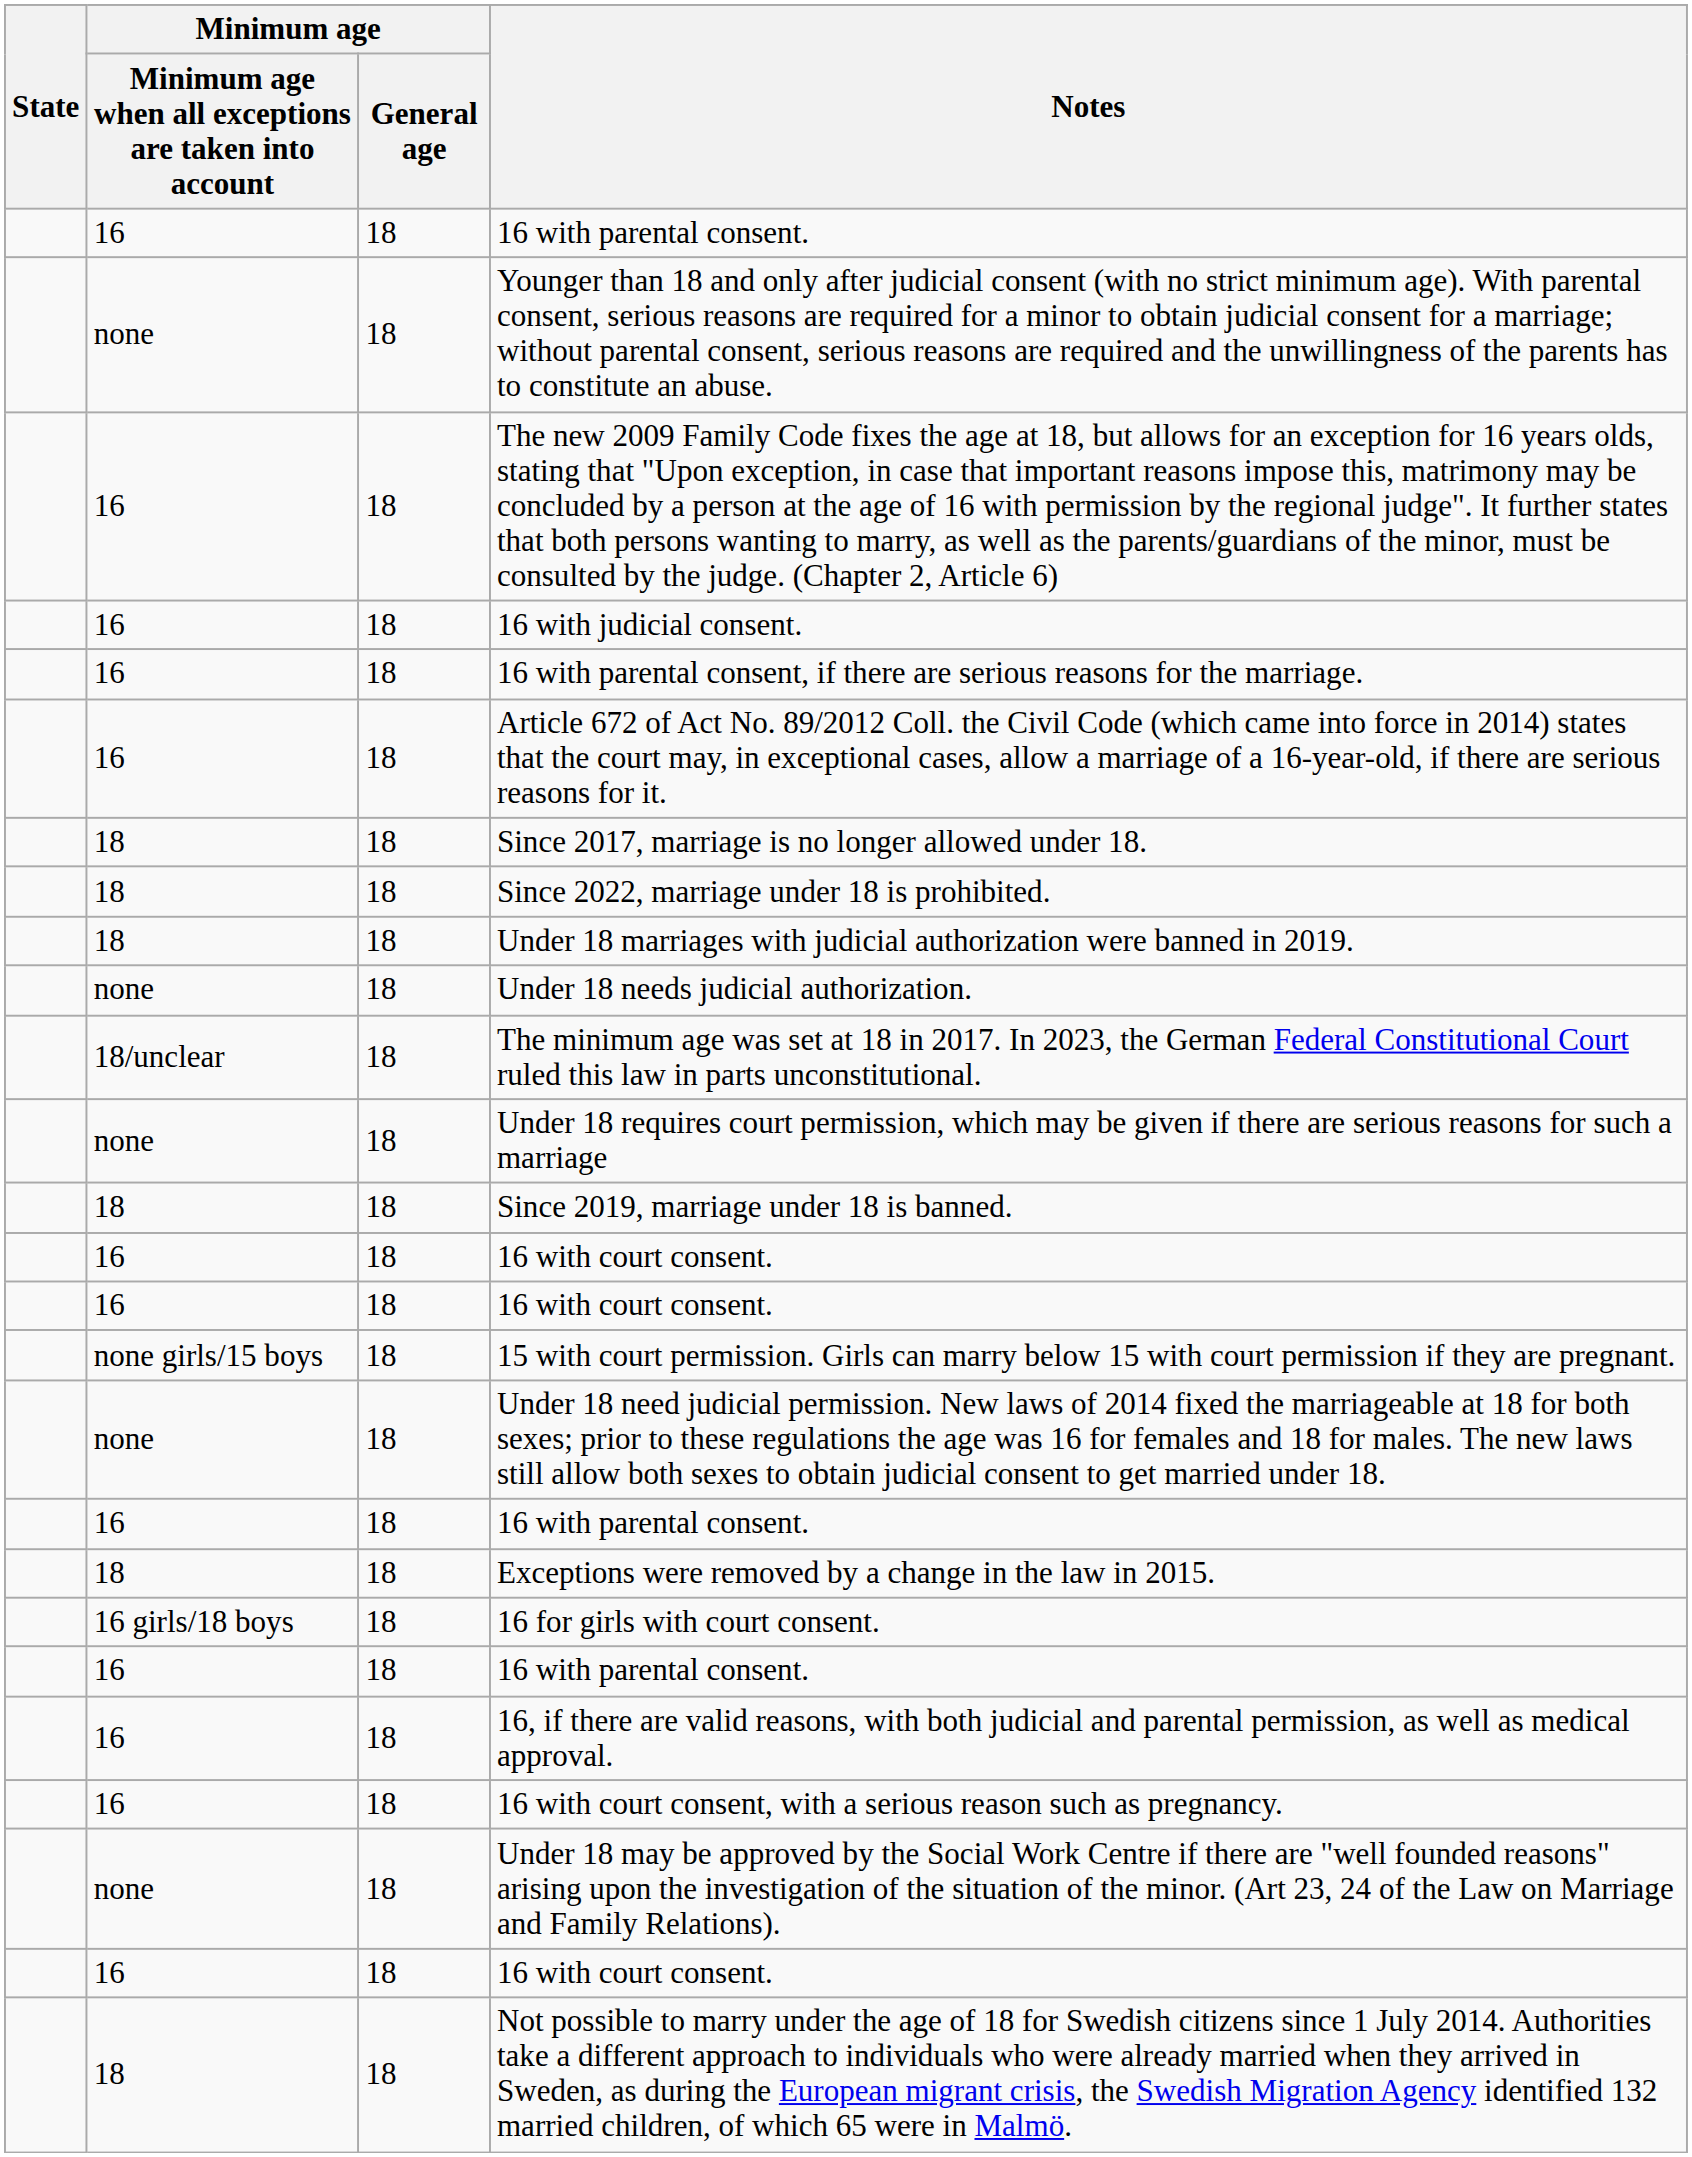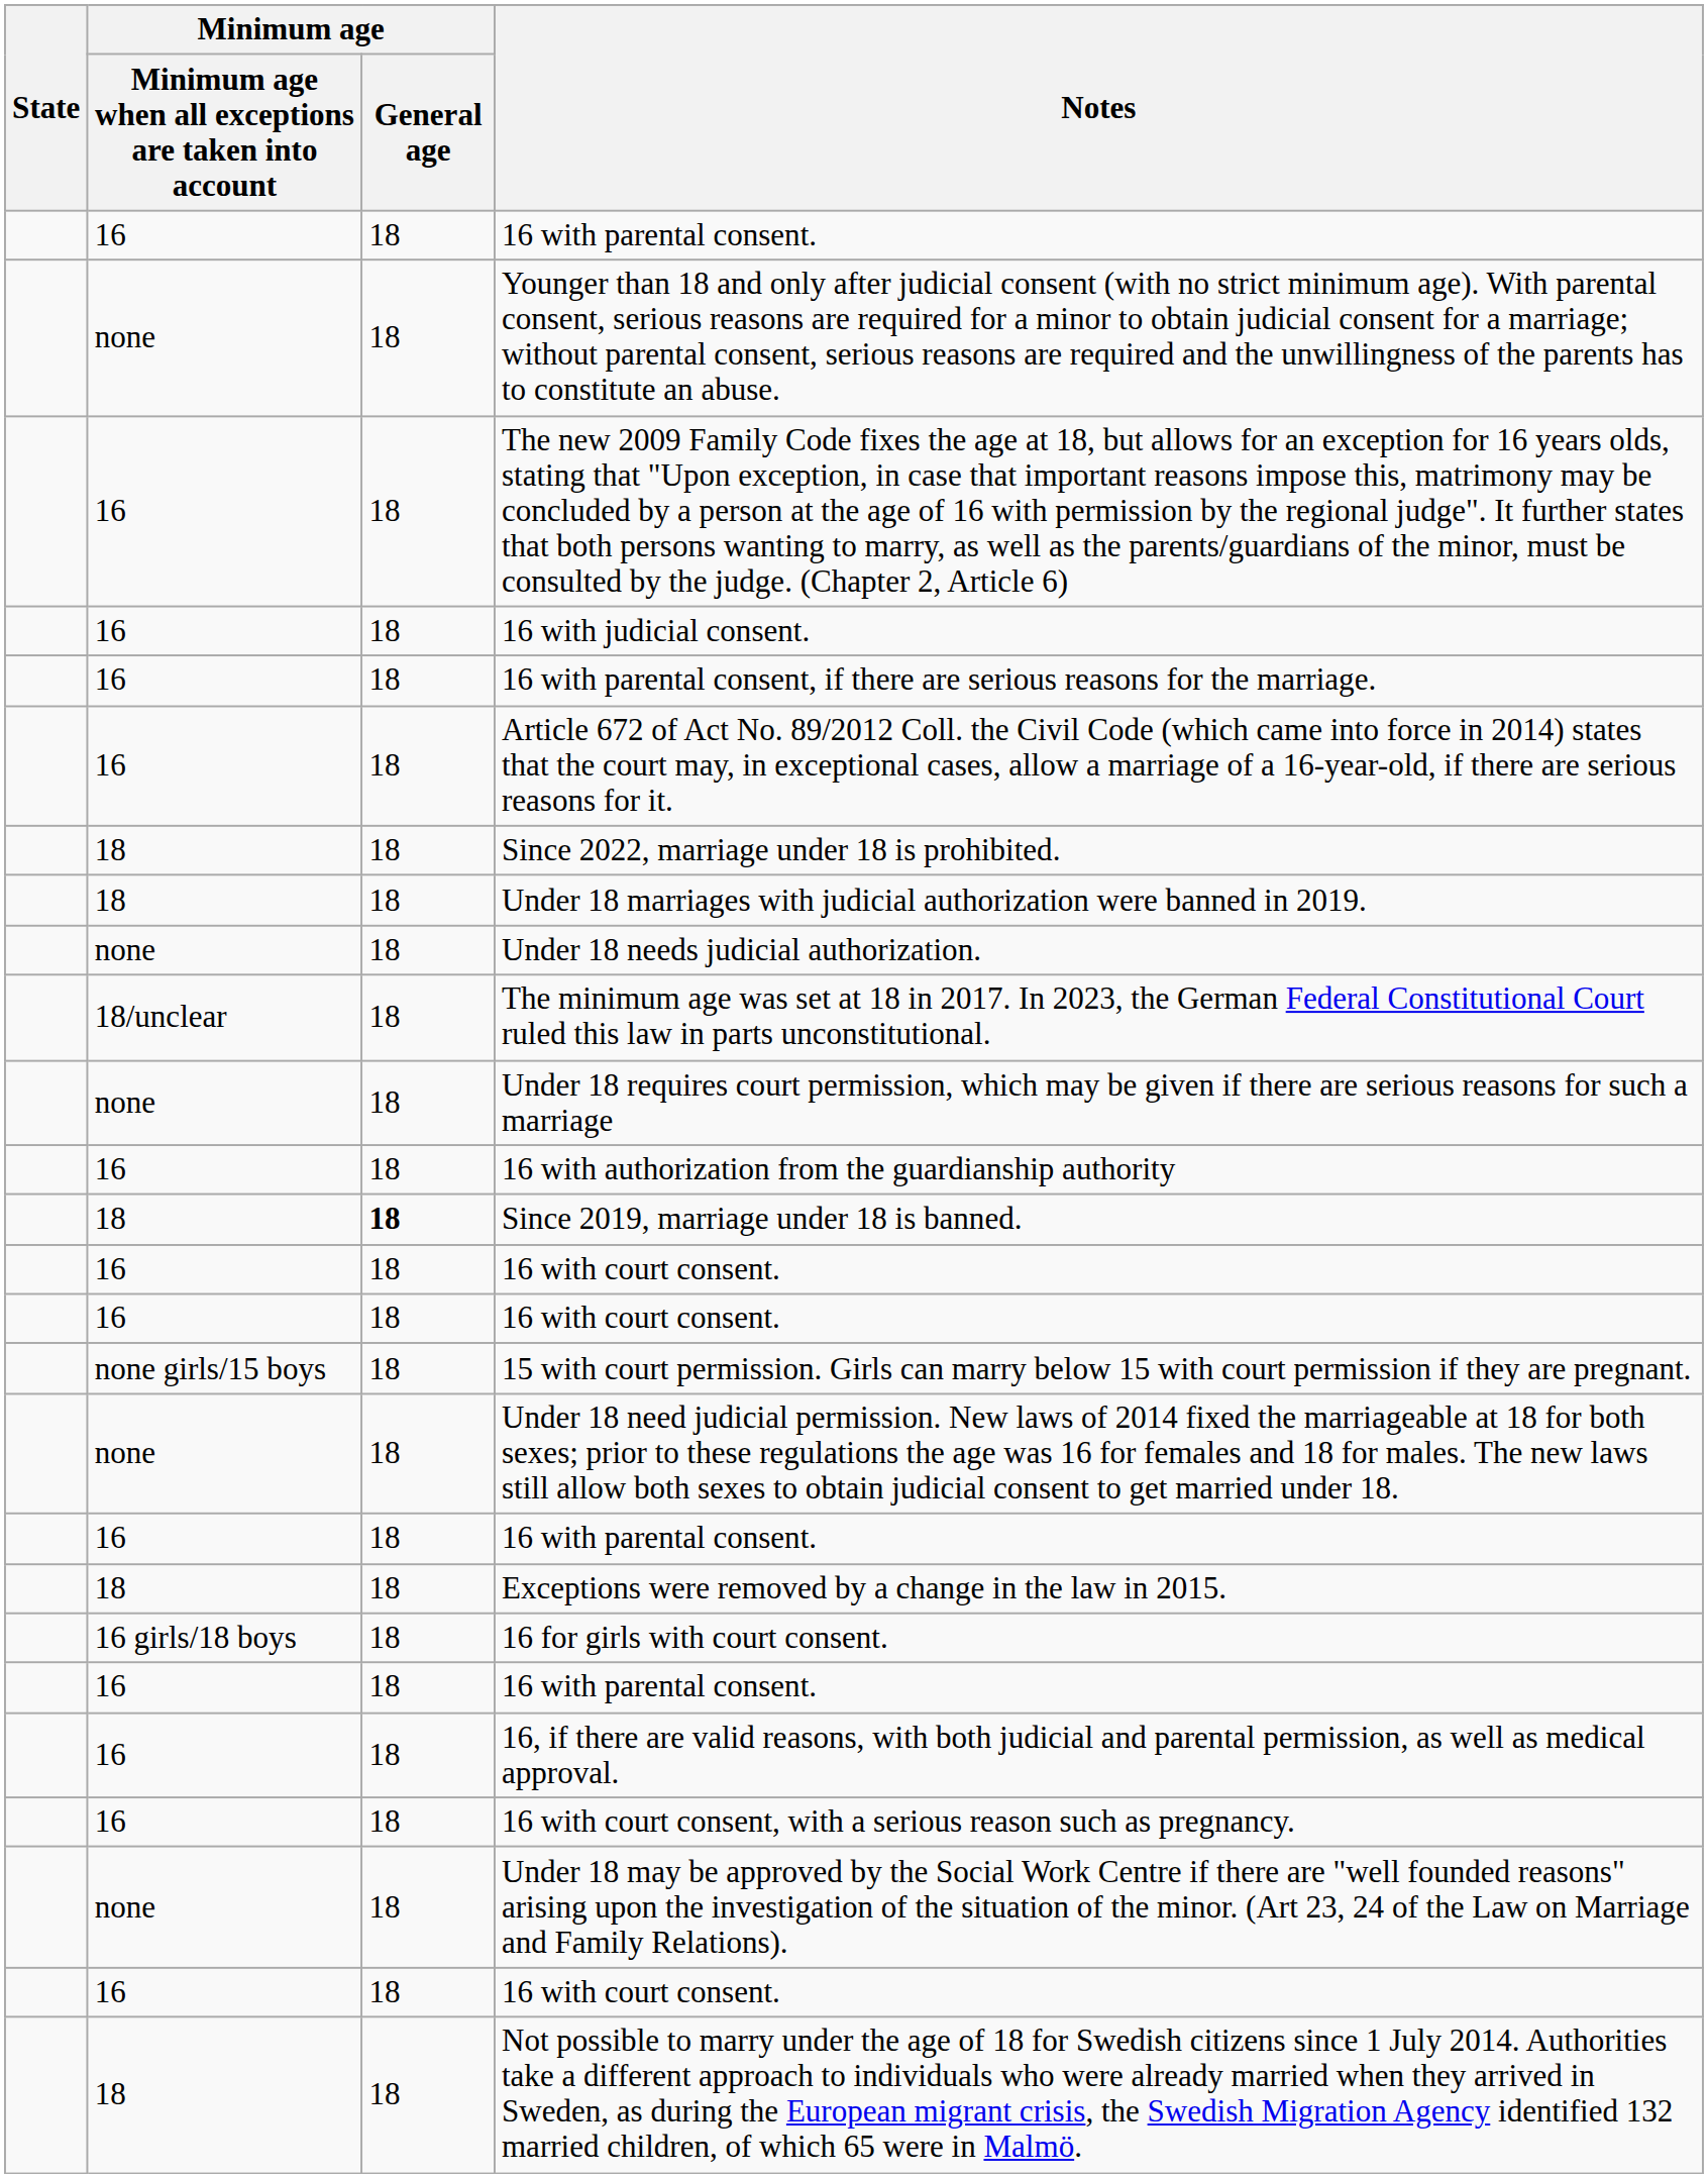- row: 18 | 18 | Since 2017, marriage is no longer allowed under 18.
+ row: 16 | 18 | 16 with authorization from the guardianship authority
Since 2019, marriage under 18 is banned. | Minimum age / General age: normal -> bold
